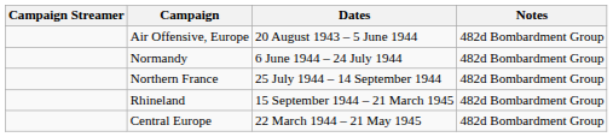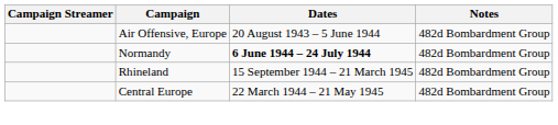Normandy | Dates: normal -> bold
- row: Northern France | 25 July 1944 – 14 September 1944 | 482d Bombardment Group
